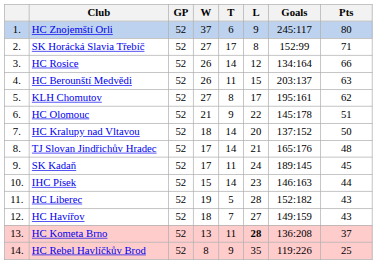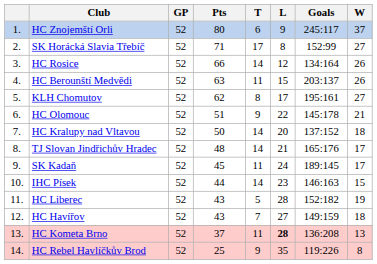columns swapped: W <-> Pts
